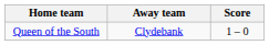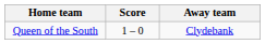columns swapped: Score <-> Away team
